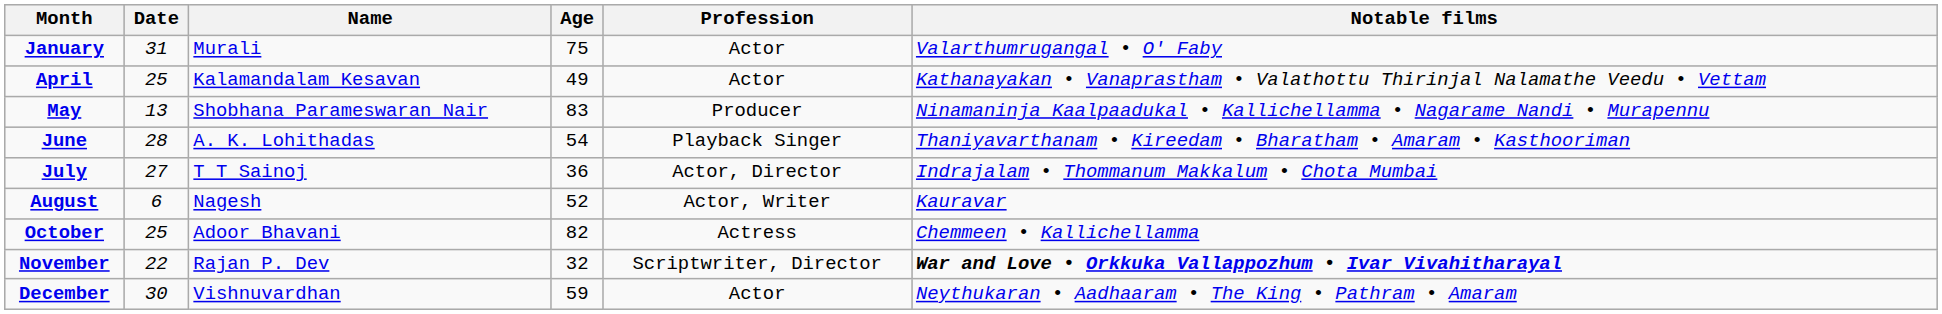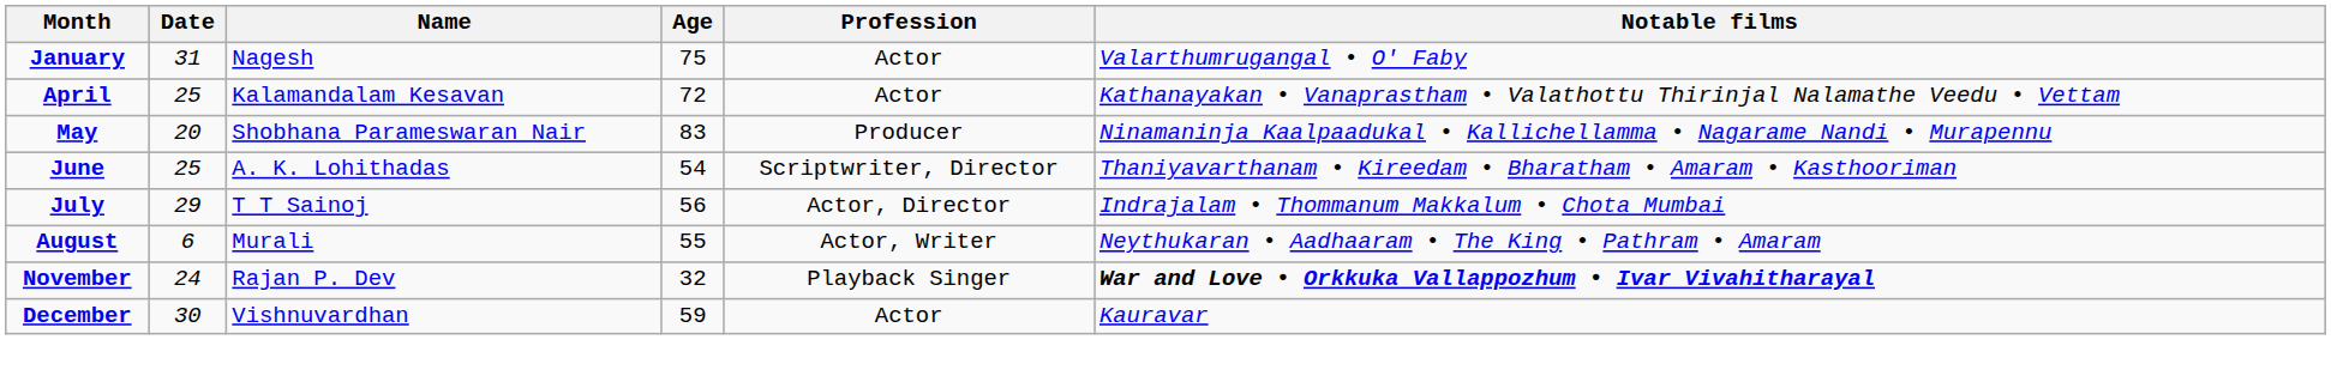January | Name: Murali -> Nagesh
April | Age: 49 -> 72
May | Date: 13 -> 20
June | Date: 28 -> 25
June | Profession: Playback Singer -> Scriptwriter, Director
July | Date: 27 -> 29
July | Age: 36 -> 56
August | Name: Nagesh -> Murali
August | Age: 52 -> 55
August | Notable films: Kauravar -> Neythukaran • Aadhaaram • The King • Pathram • Amaram
- row: October | 25 | Adoor Bhavani | 82 | Actress | Chemmeen • Kallichellamma
November | Date: 22 -> 24
November | Profession: Scriptwriter, Director -> Playback Singer
December | Notable films: Neythukaran • Aadhaaram • The King • Pathram • Amaram -> Kauravar
